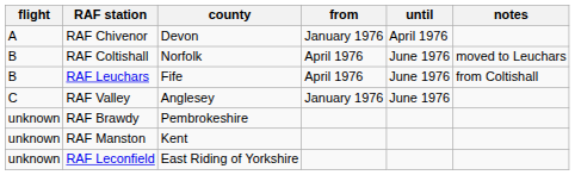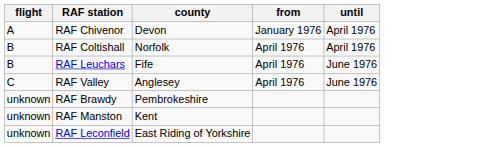- column: notes | moved to Leuchars | from Coltishall
RAF Coltishall | until: June 1976 -> April 1976
RAF Valley | from: January 1976 -> April 1976
